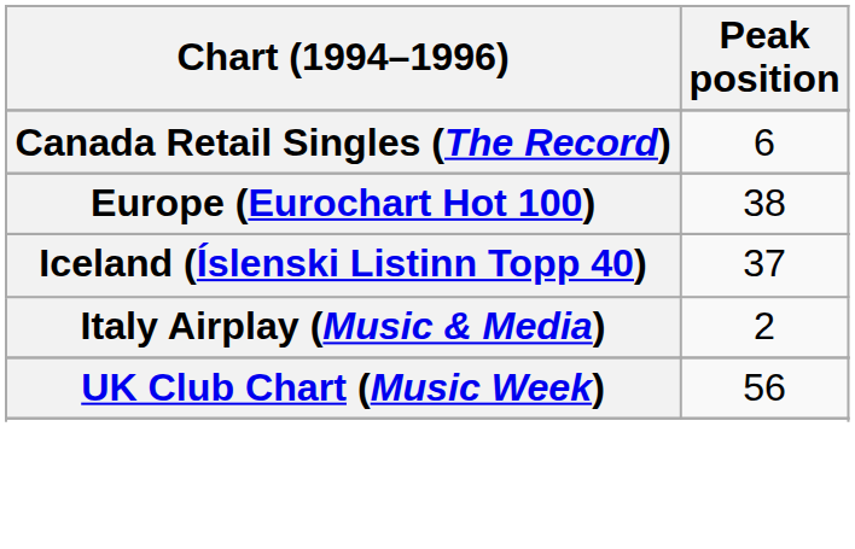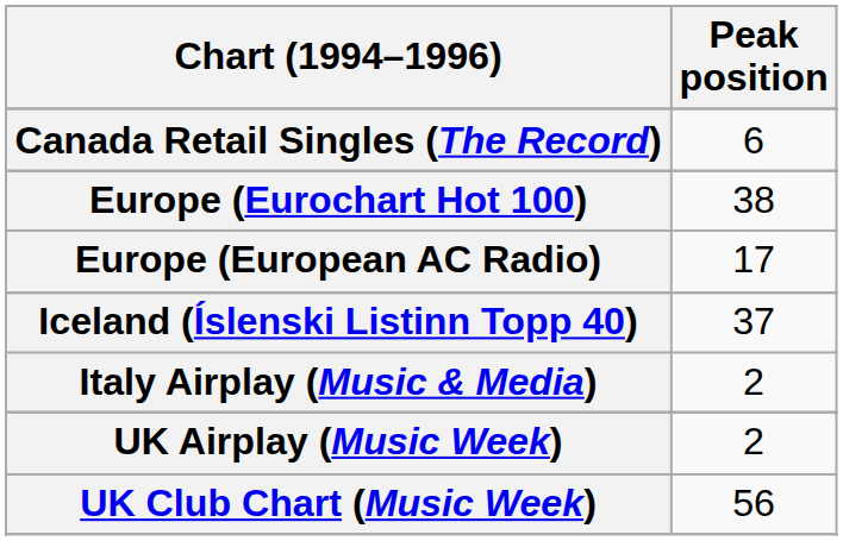+ row: Europe (European AC Radio) | 17
+ row: UK Airplay (Music Week) | 2
